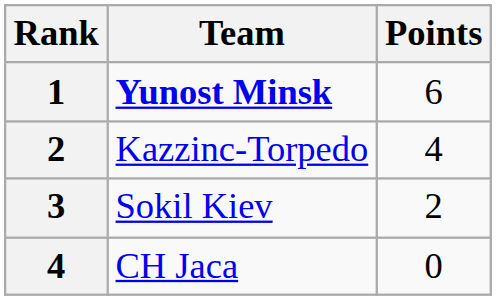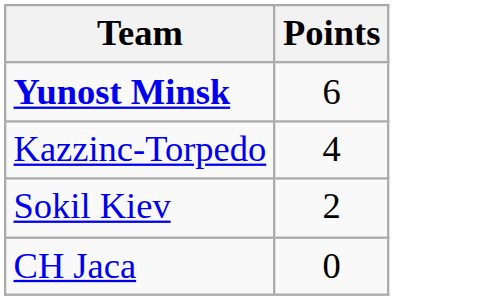- column: Rank | 1 | 2 | 3 | 4
